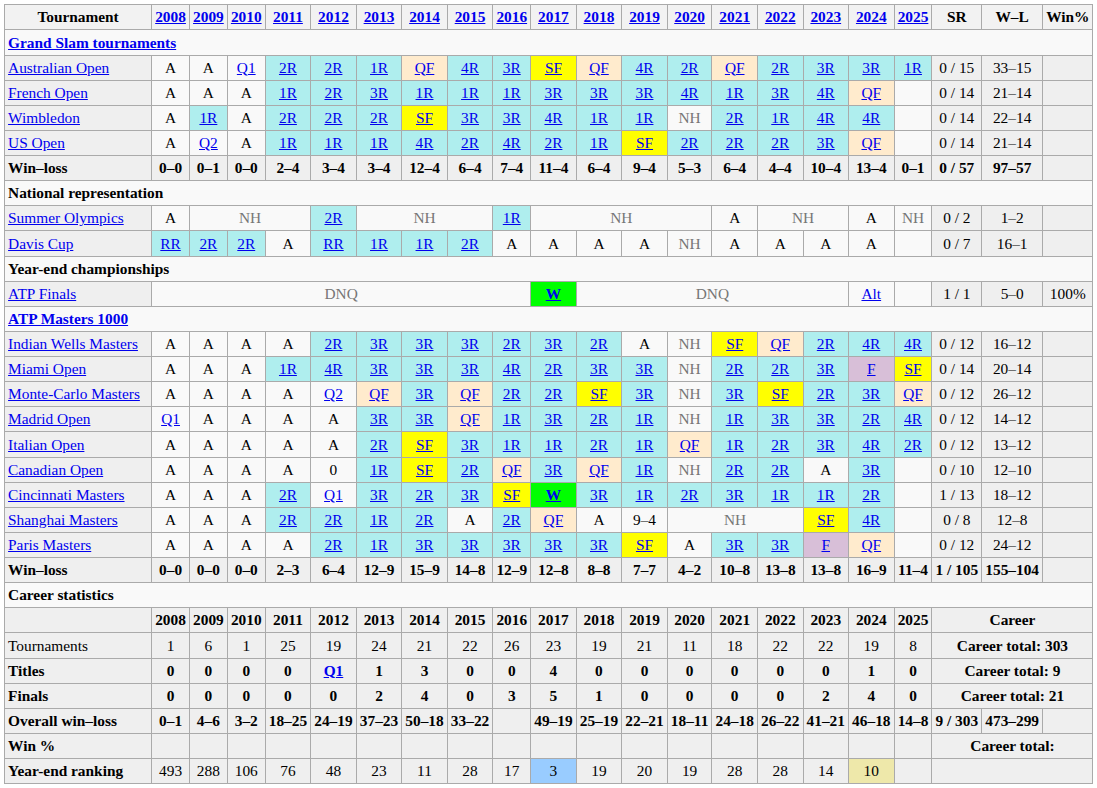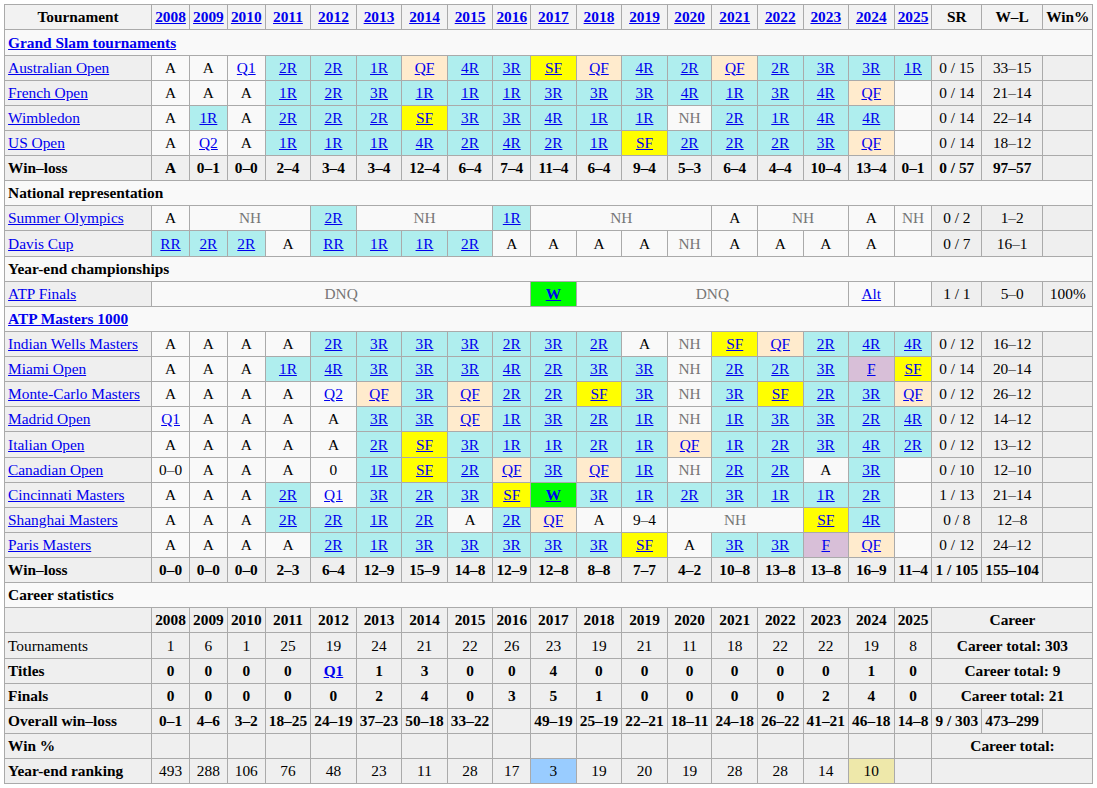US Open | W–L: 21–14 -> 18–12
Win–loss / 0–1 | 2008: 0–0 -> A
Canadian Open | 2008: A -> 0–0
Cincinnati Masters | W–L: 18–12 -> 21–14
